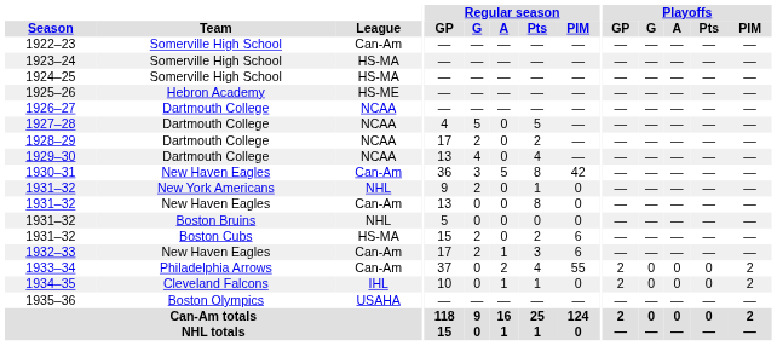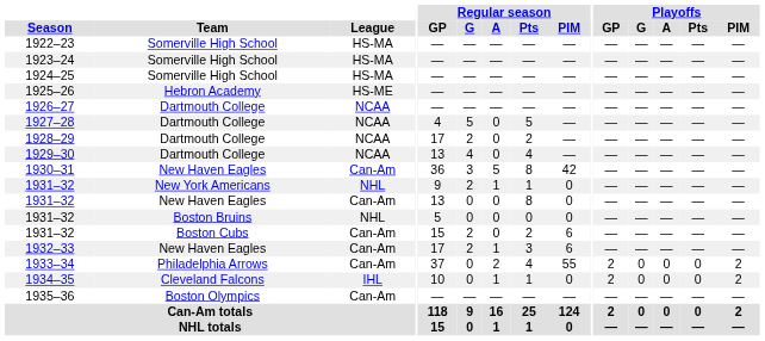1922–23 | League: Can-Am -> HS-MA
1931–32 / New York Americans | Regular season / A: 0 -> 1
1931–32 / Boston Cubs | League: HS-MA -> Can-Am
1935–36 | League: USAHA -> Can-Am
